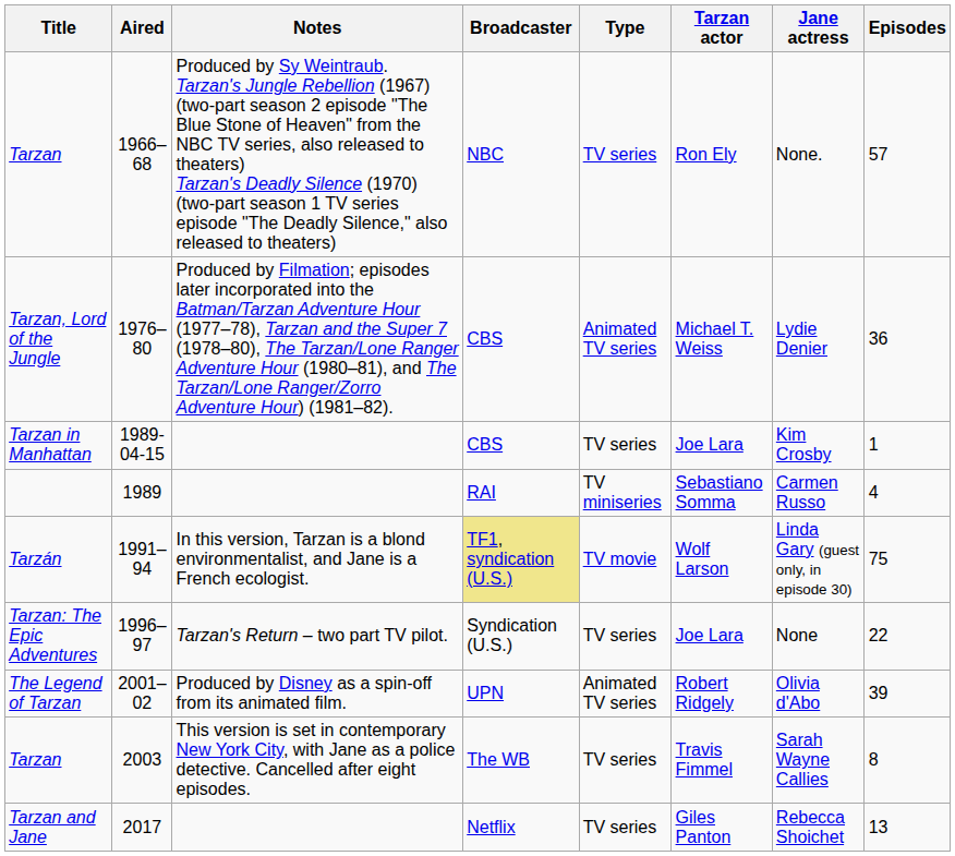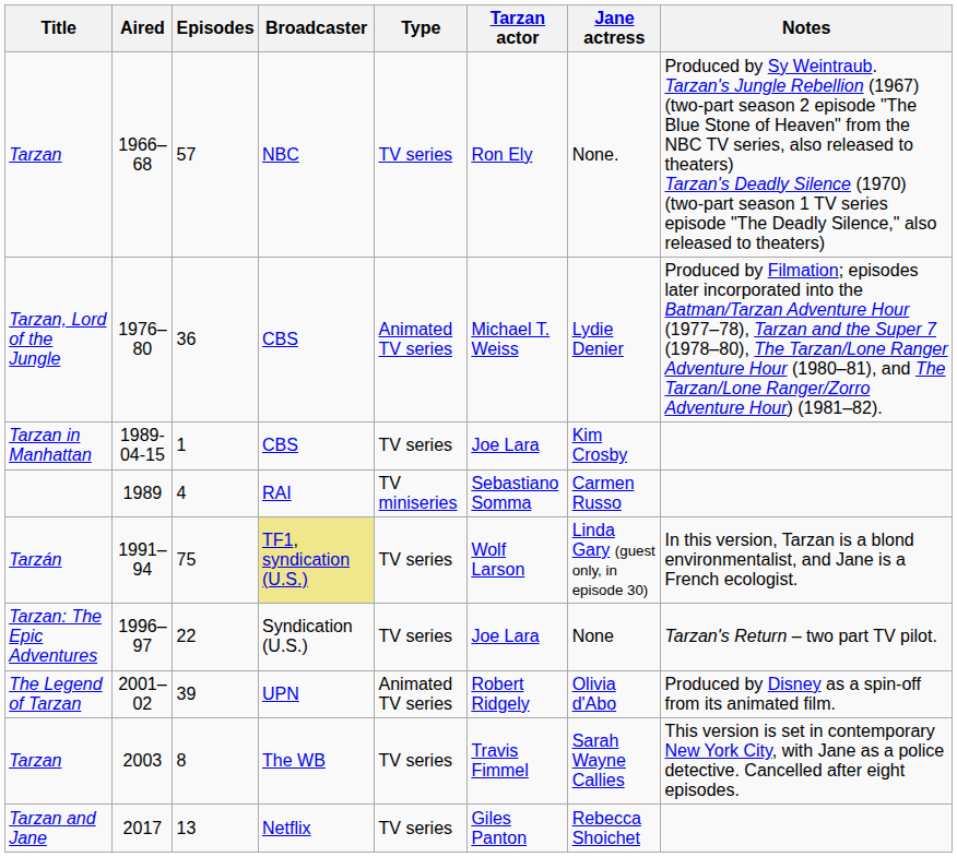columns swapped: Episodes <-> Notes
1991–94 | Type: TV movie -> TV series
